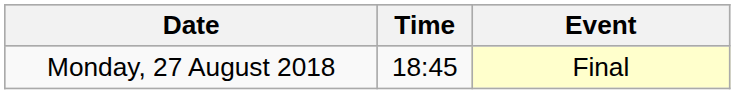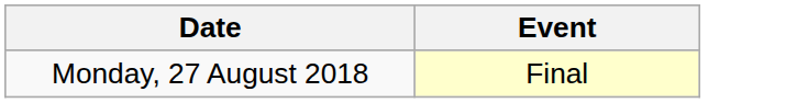- column: Time | 18:45
